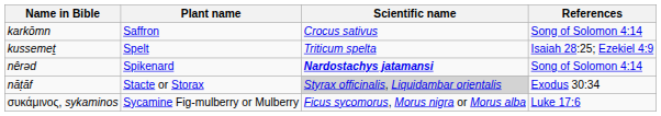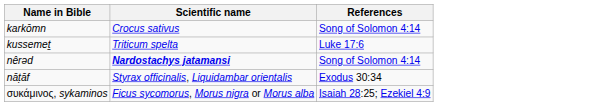- column: Plant name | Saffron | Spelt | Spikenard | Stacte or Storax | Sycamine Fig-mulberry or Mulberry
kussemeṯ | References: Isaiah 28:25; Ezekiel 4:9 -> Luke 17:6
nāṭāf | Scientific name: lightgrey background -> no background
συκάμινος, sykaminos | References: Luke 17:6 -> Isaiah 28:25; Ezekiel 4:9
